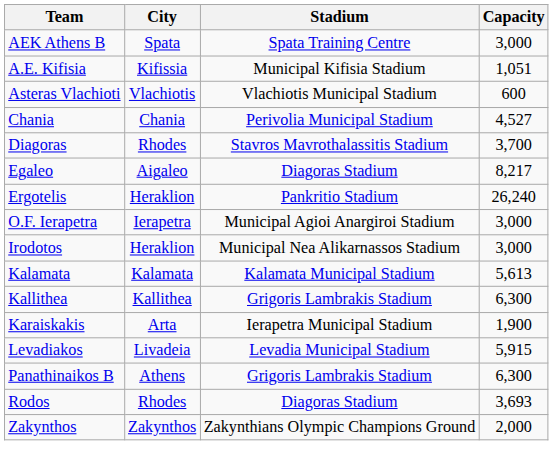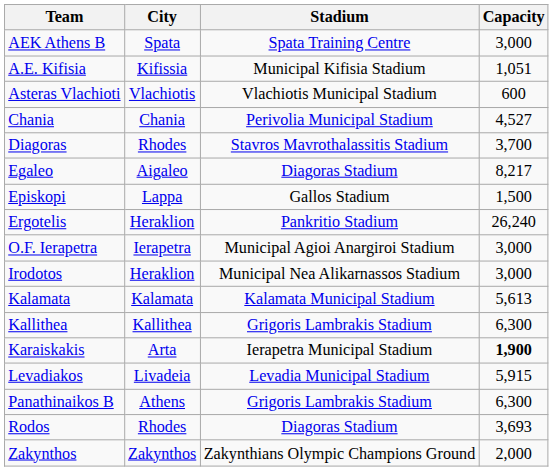+ row: Episkopi | Lappa | Gallos Stadium | 1,500
Karaiskakis | Capacity: normal -> bold
